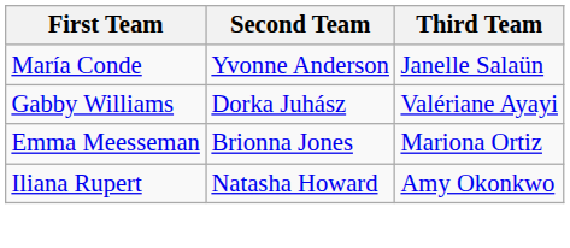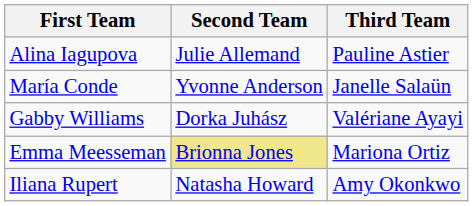+ row: Alina Iagupova | Julie Allemand | Pauline Astier
Emma Meesseman | Second Team: no background -> khaki background
